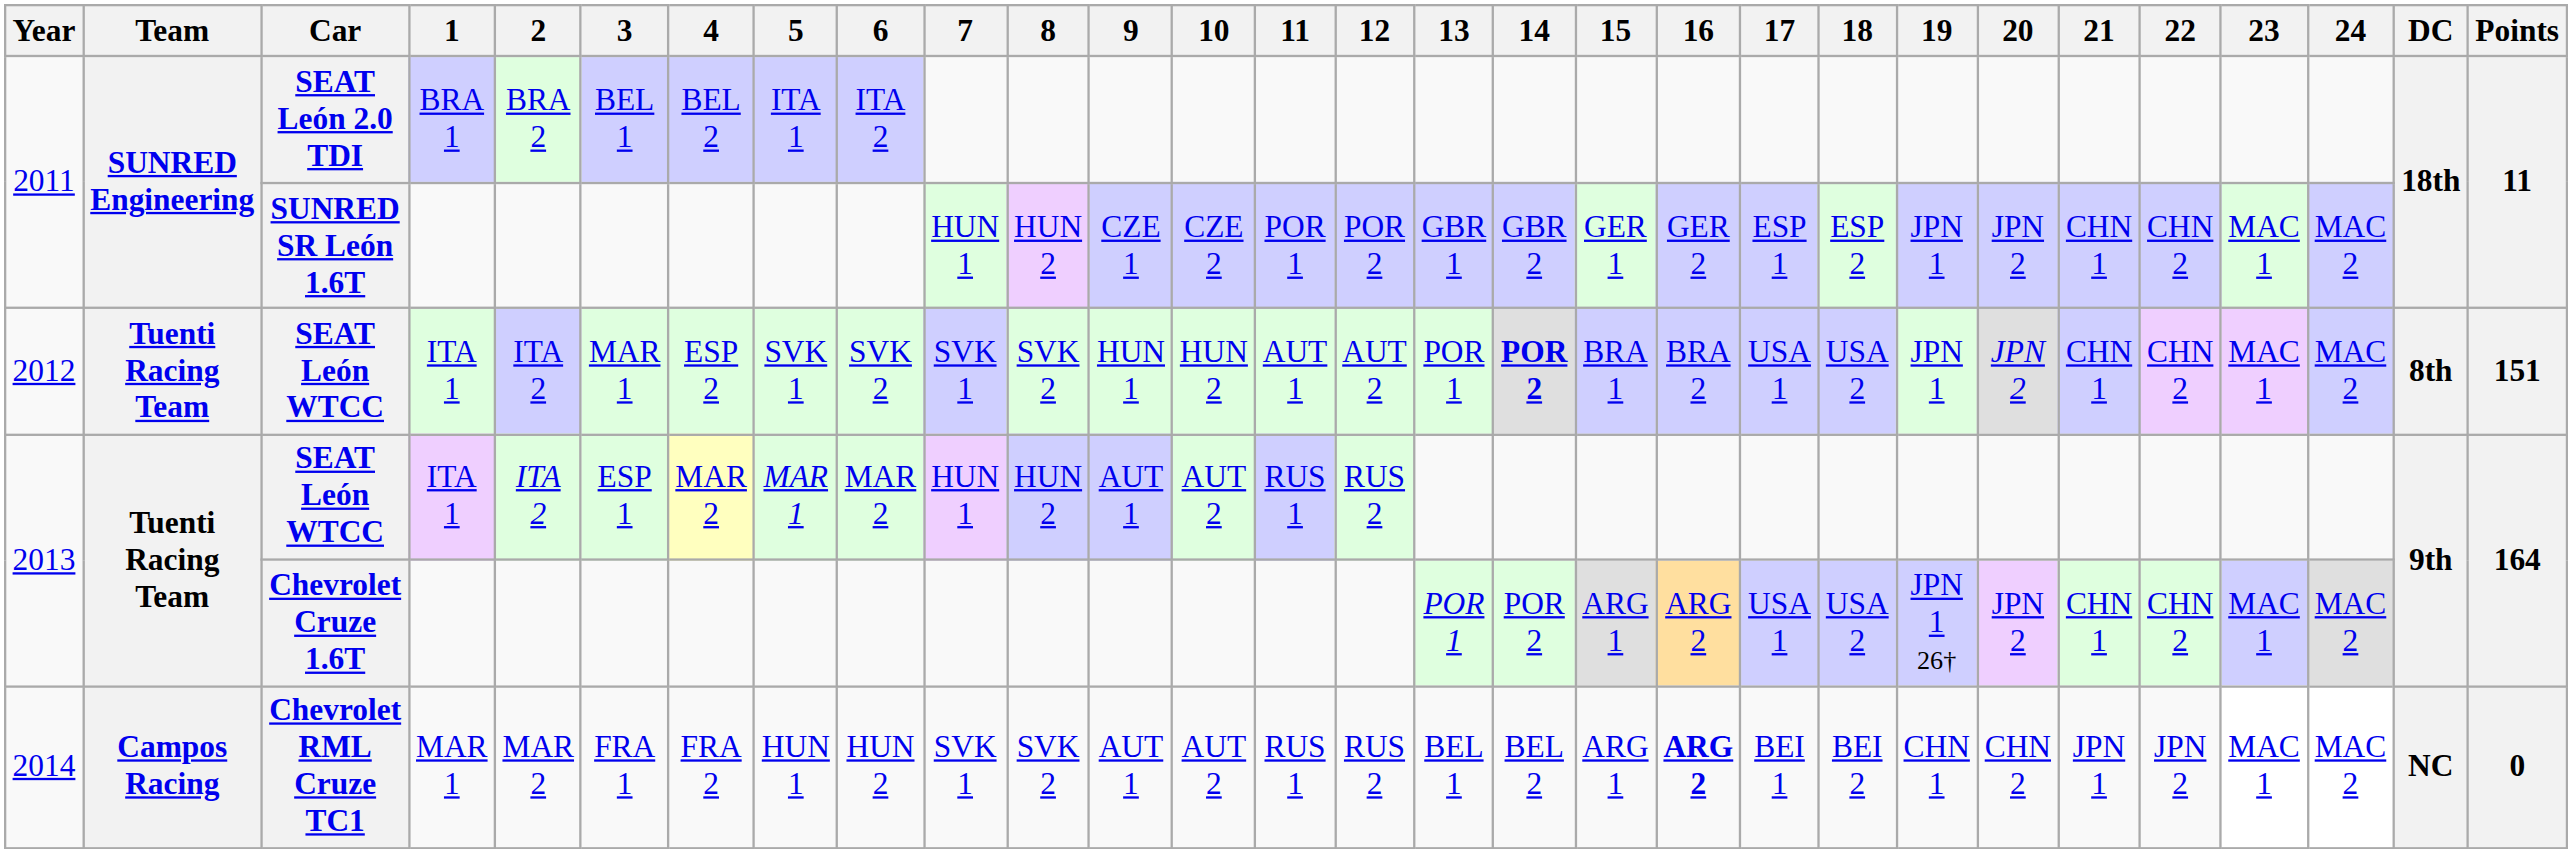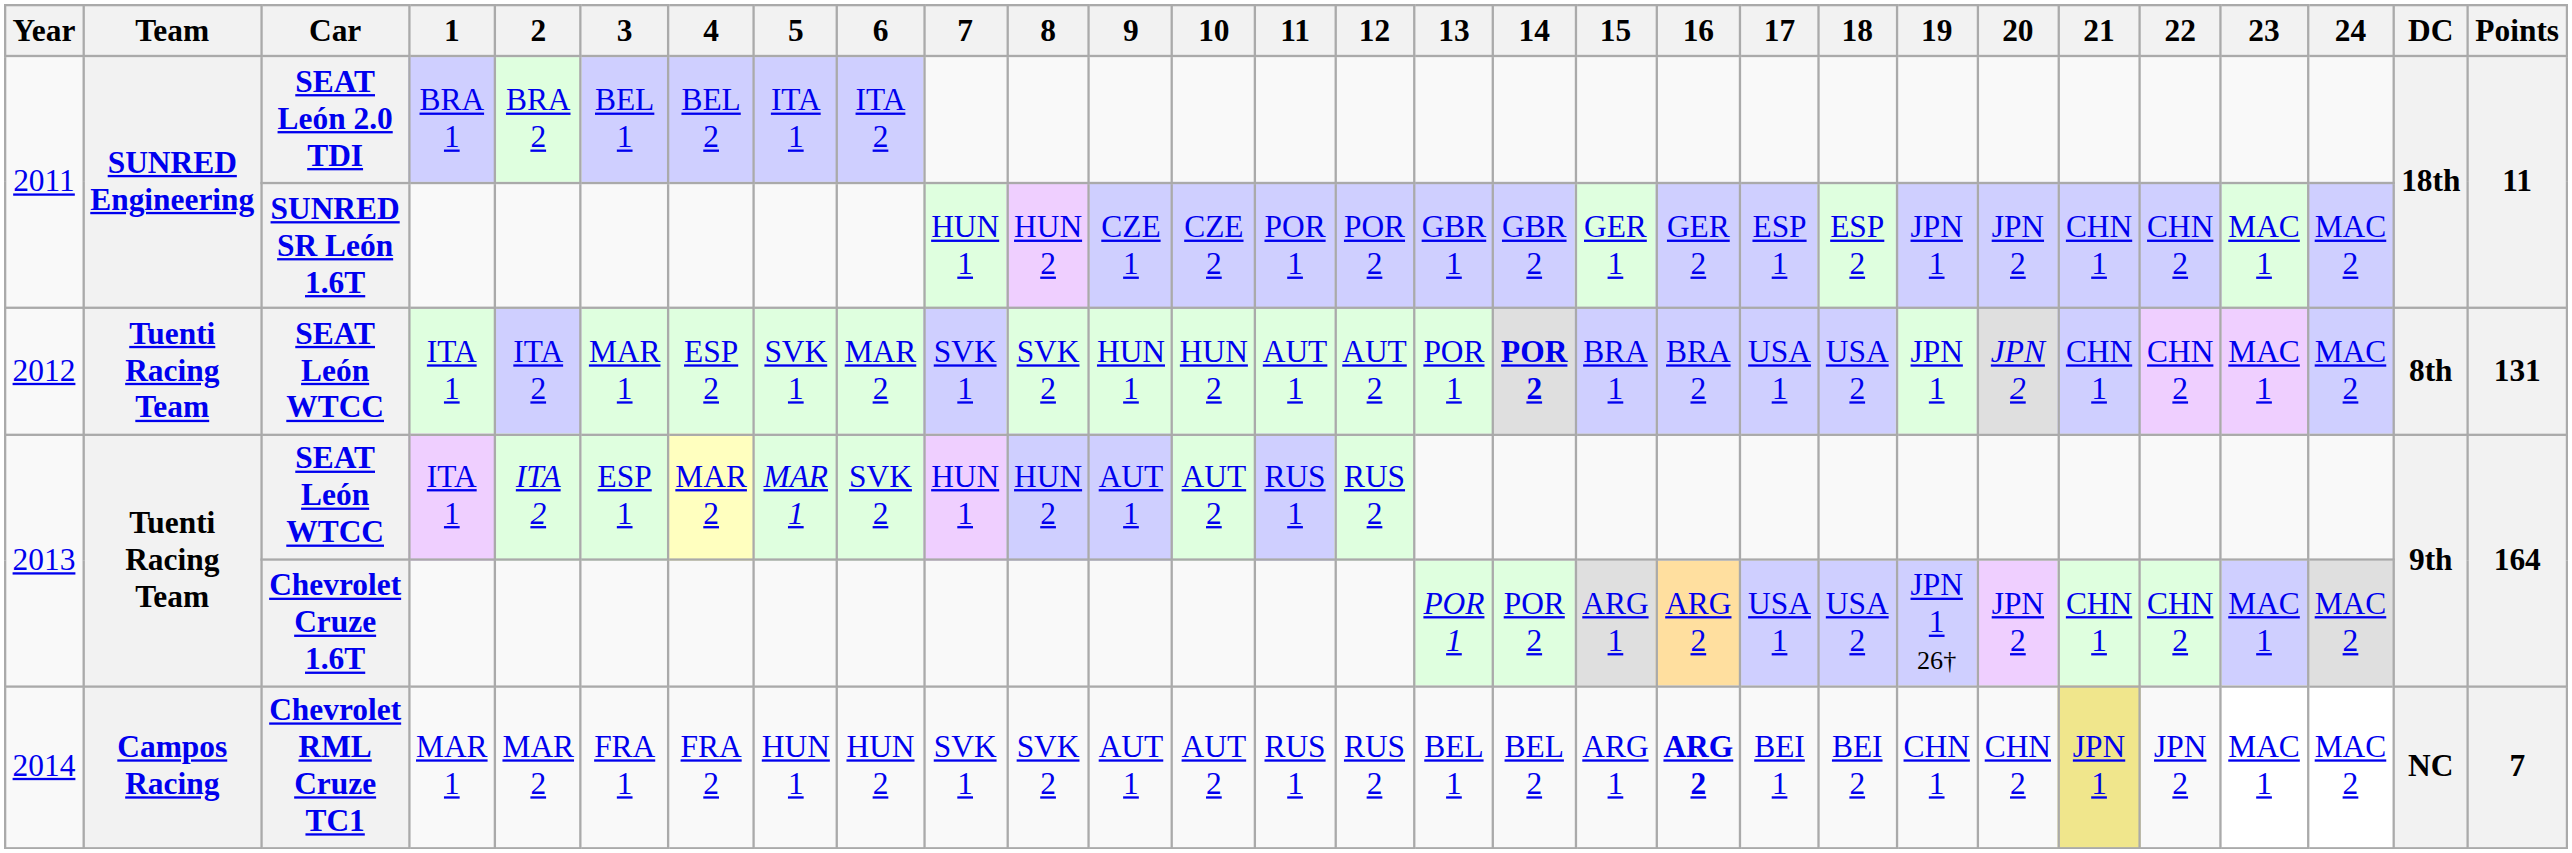2012 / SEAT León WTCC | 6: SVK 2 -> MAR 2
2012 / SEAT León WTCC | Points: 151 -> 131
2013 / SEAT León WTCC | 6: MAR 2 -> SVK 2
Chevrolet RML Cruze TC1 | 21: no background -> khaki background
Chevrolet RML Cruze TC1 | Points: 0 -> 7
